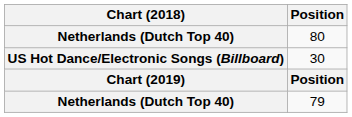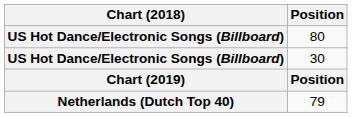80 | Chart (2018): Netherlands (Dutch Top 40) -> US Hot Dance/Electronic Songs (Billboard)
